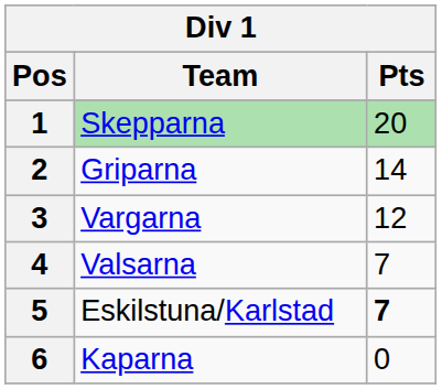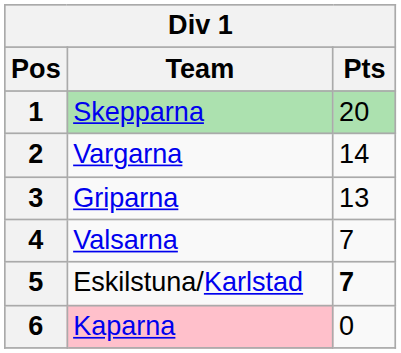2 | Team: Griparna -> Vargarna
3 | Team: Vargarna -> Griparna
3 | Pts: 12 -> 13
6 | Team: no background -> pink background
